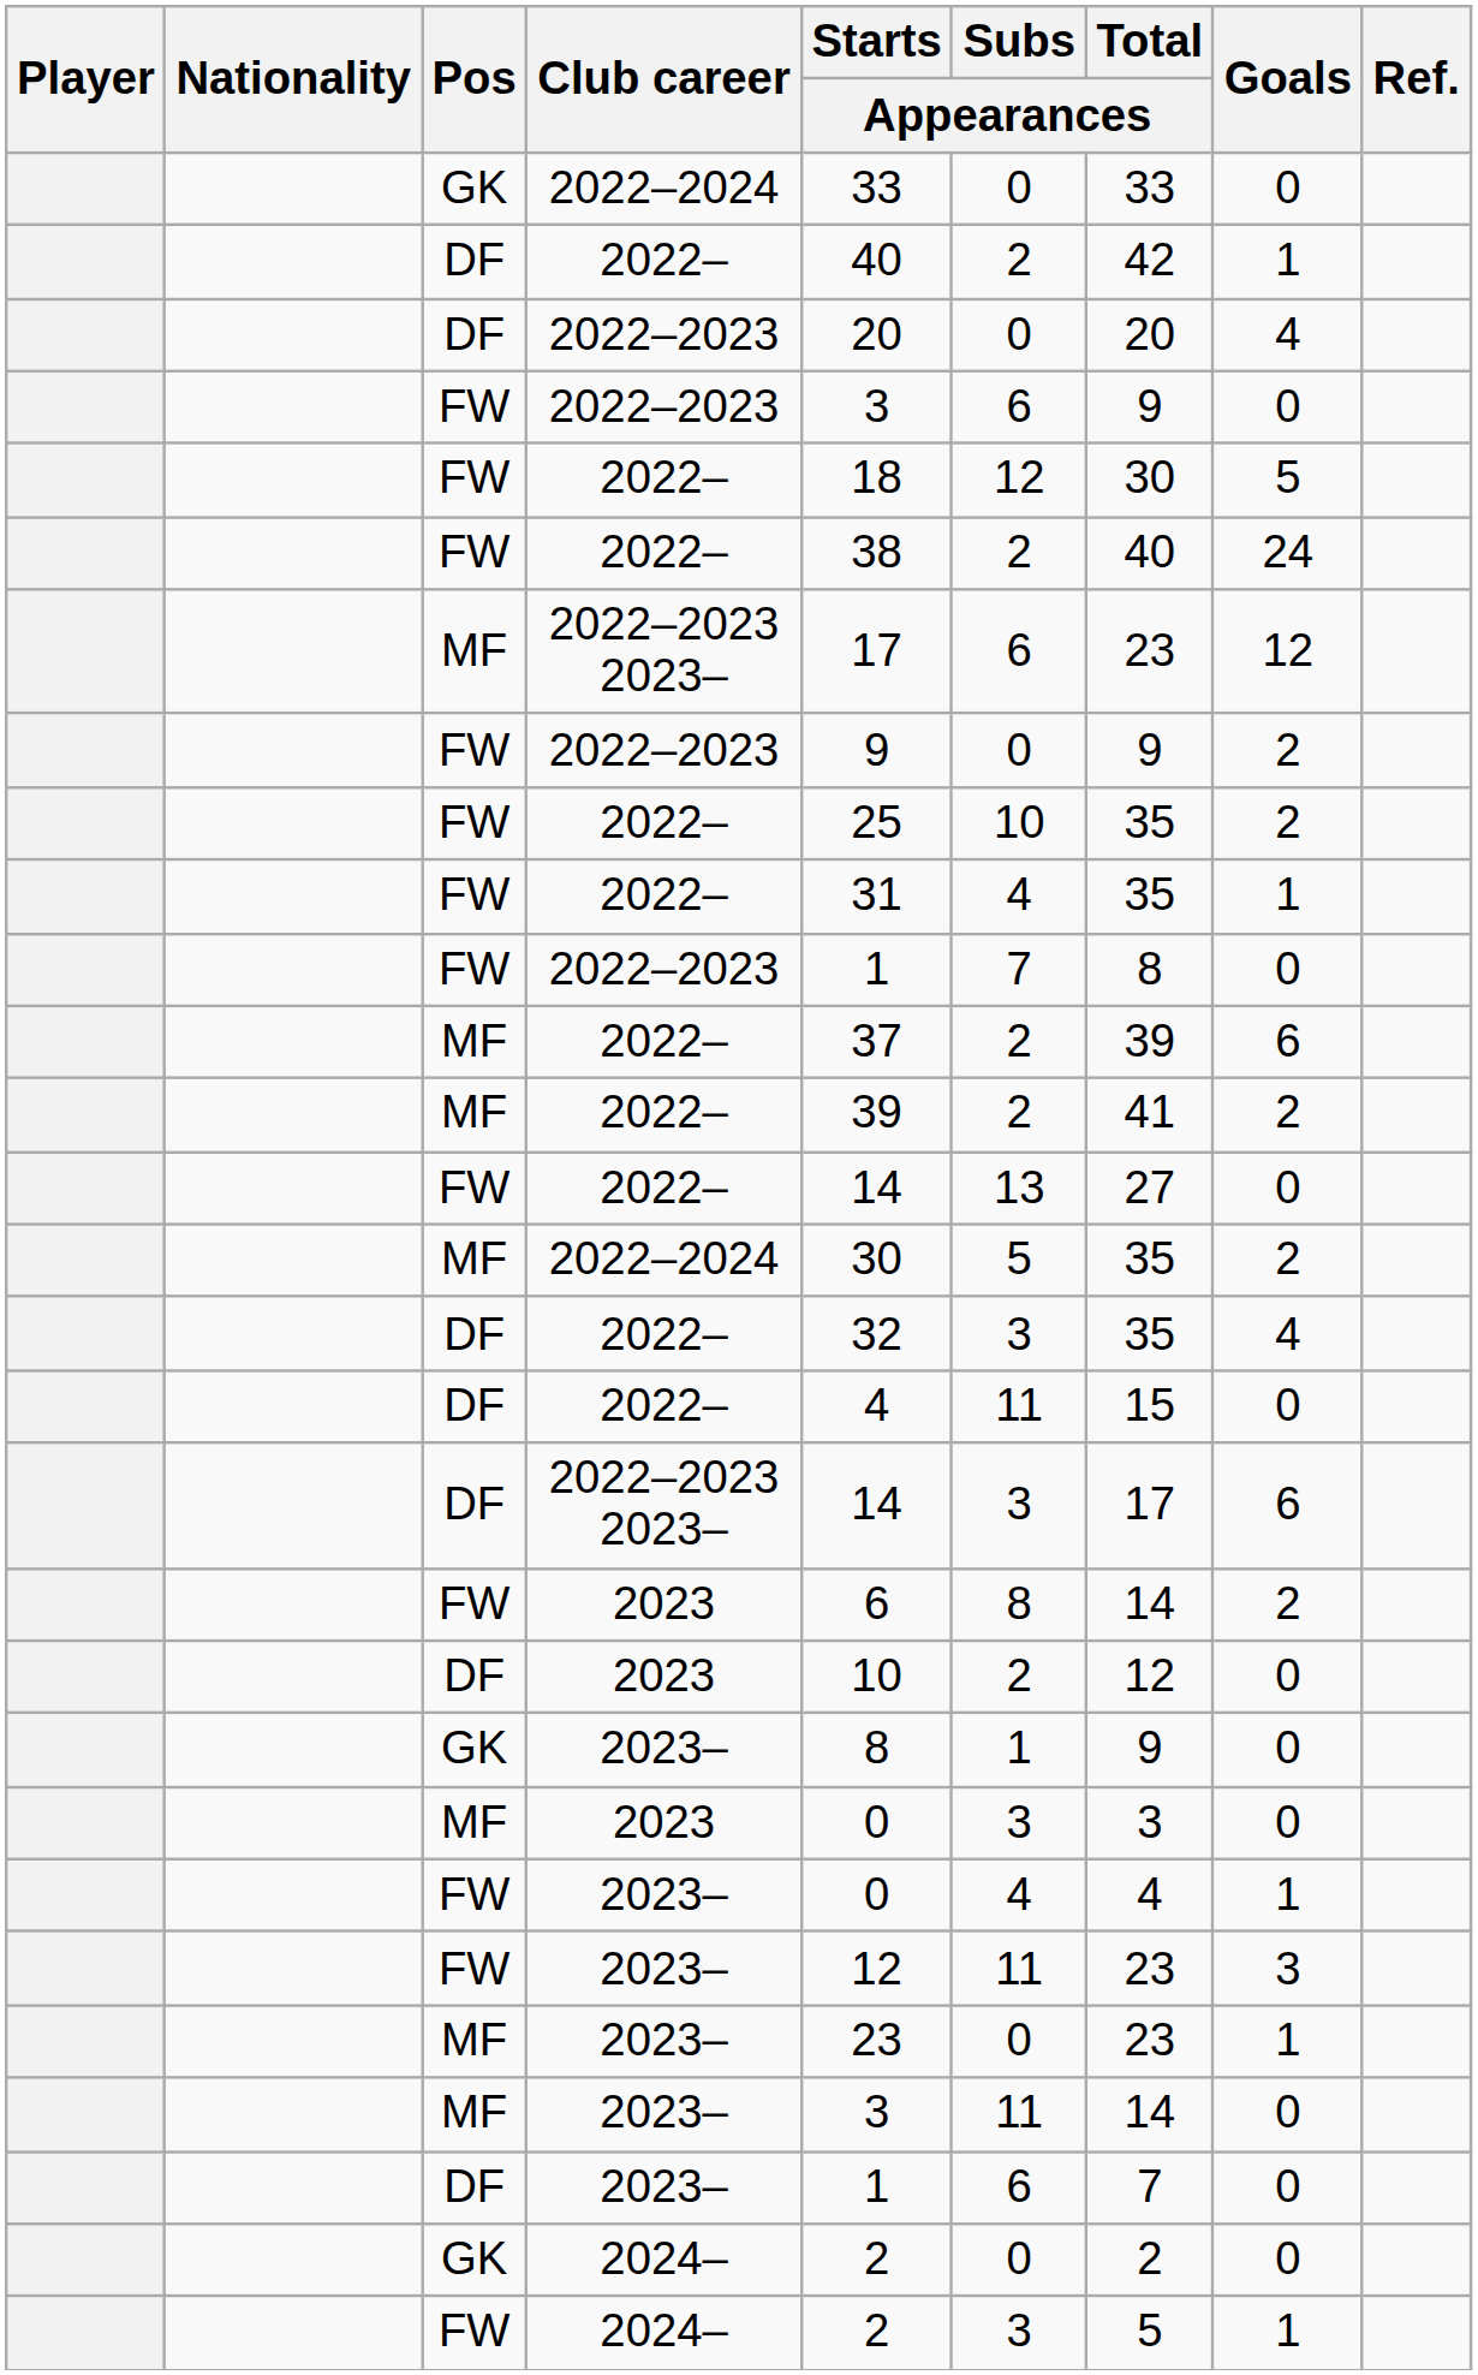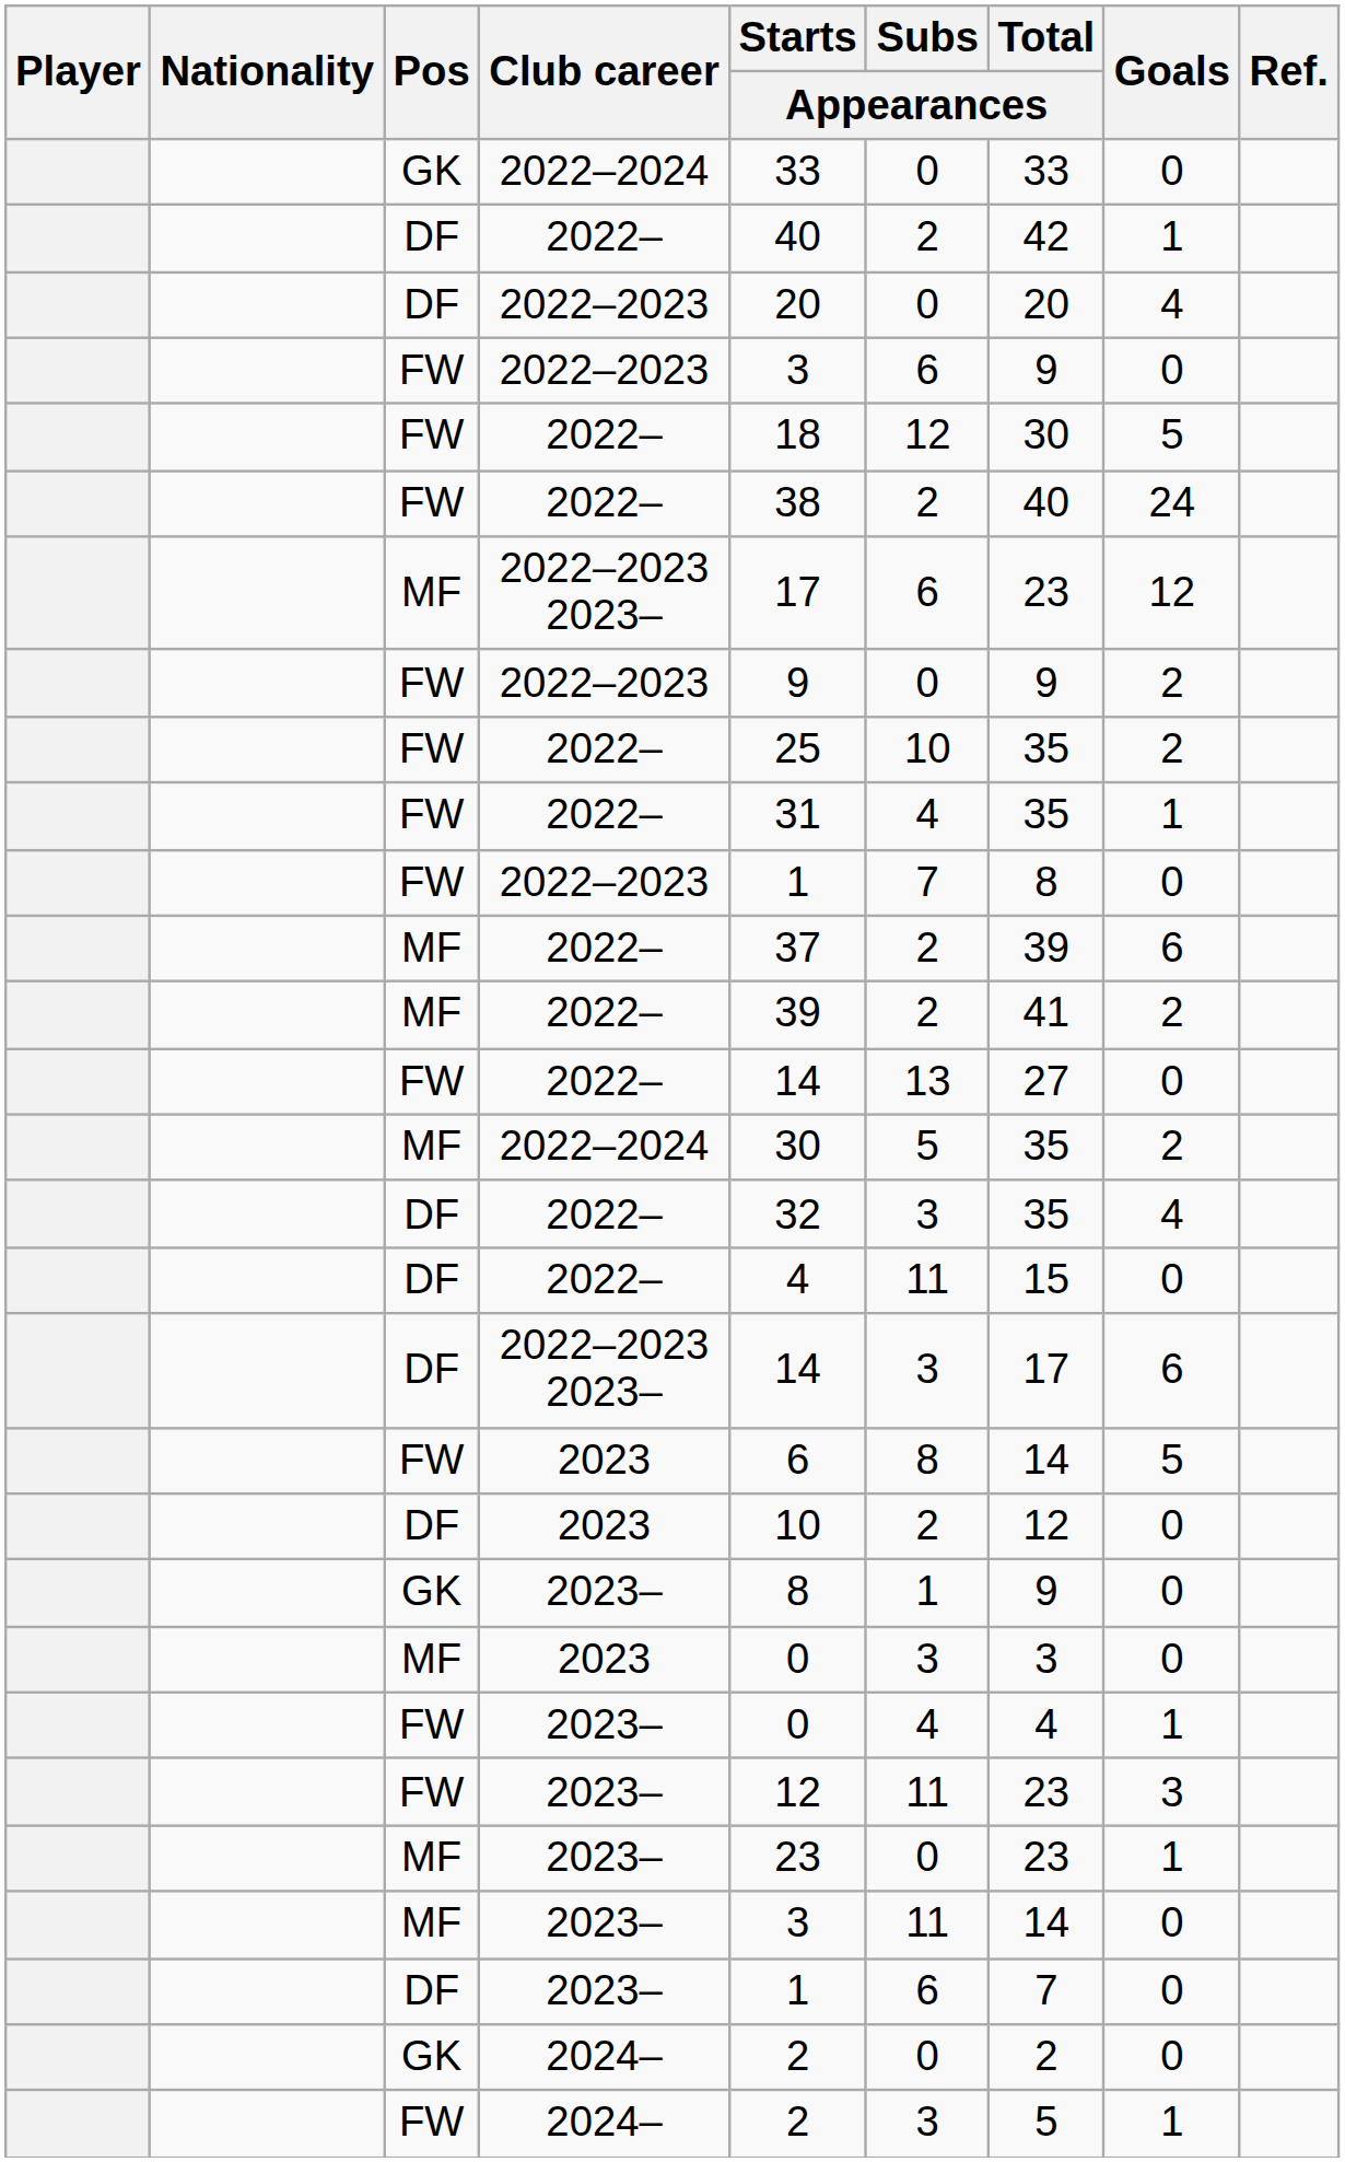FW / 2023 | Goals: 2 -> 5
